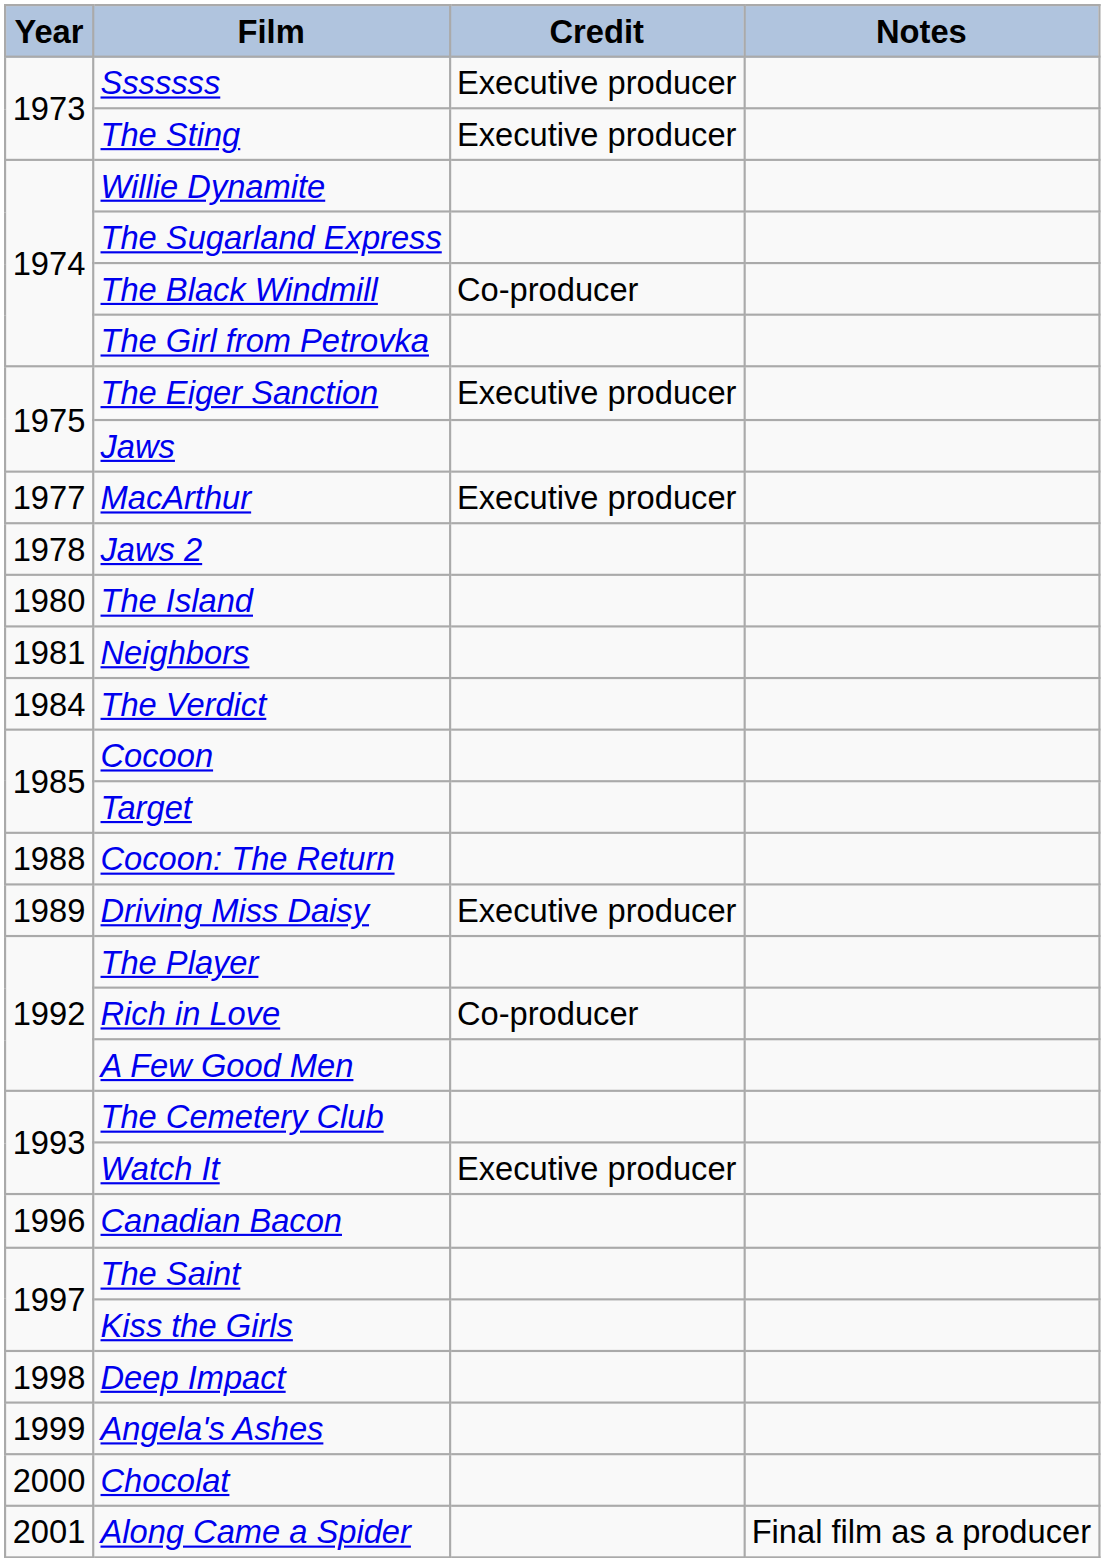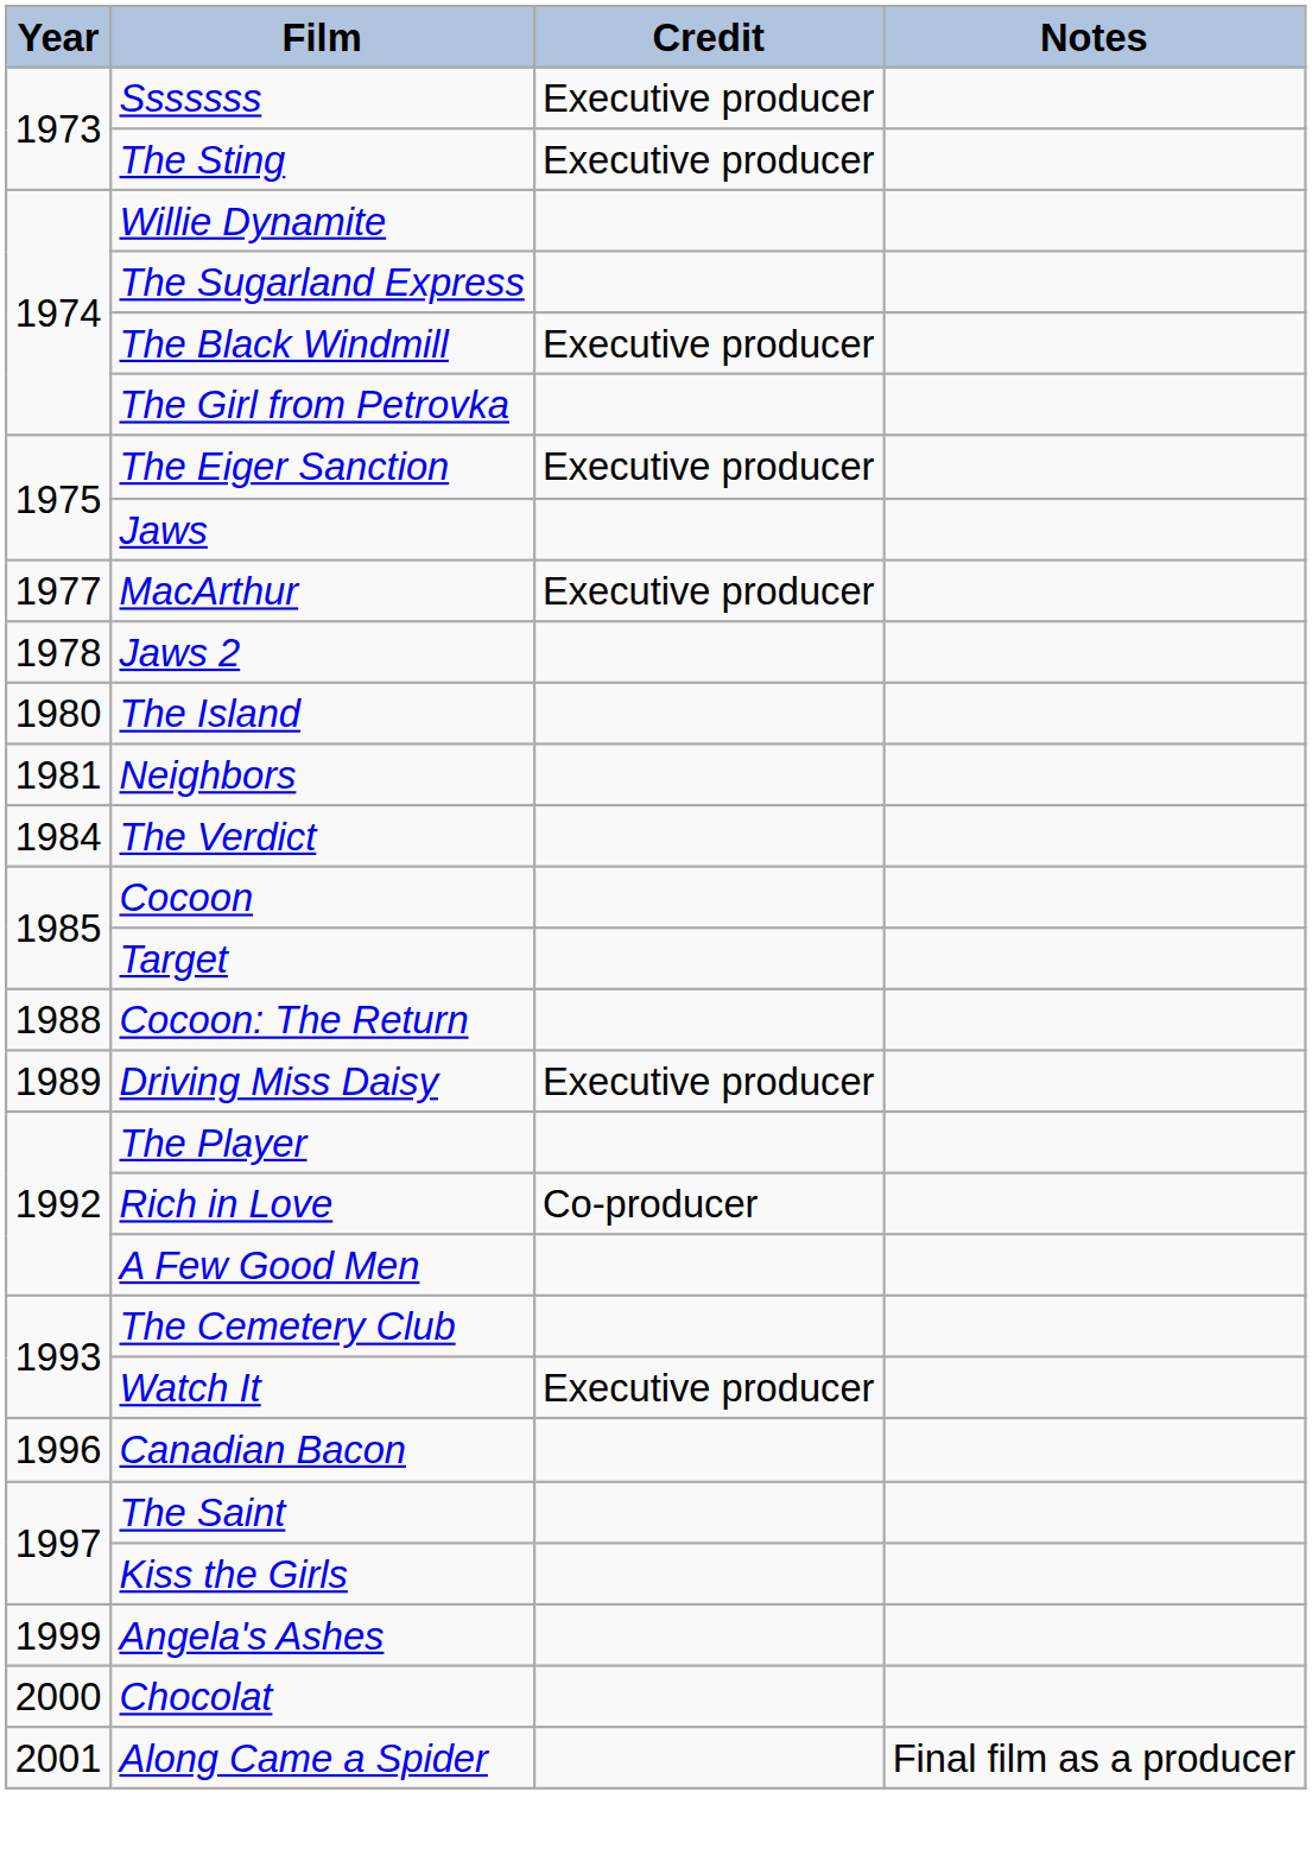The Black Windmill | Credit: Co-producer -> Executive producer
- row: 1998 | Deep Impact
